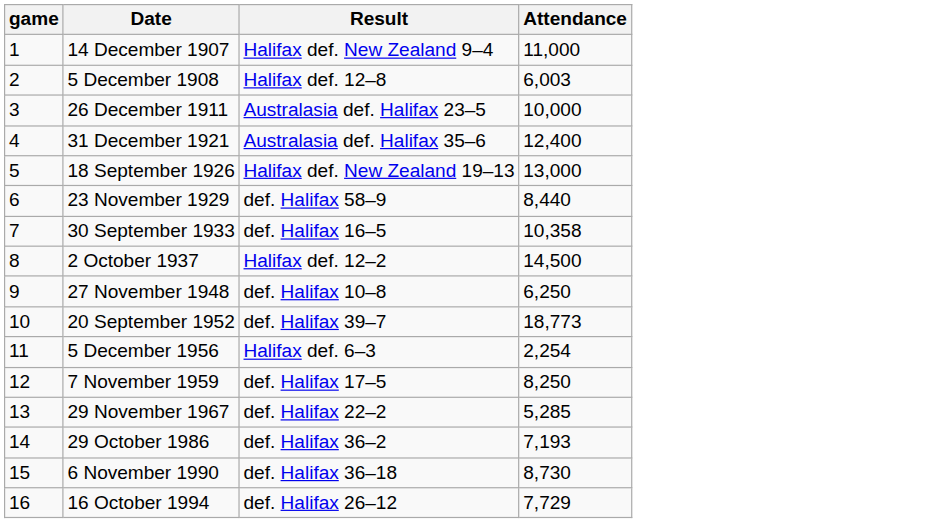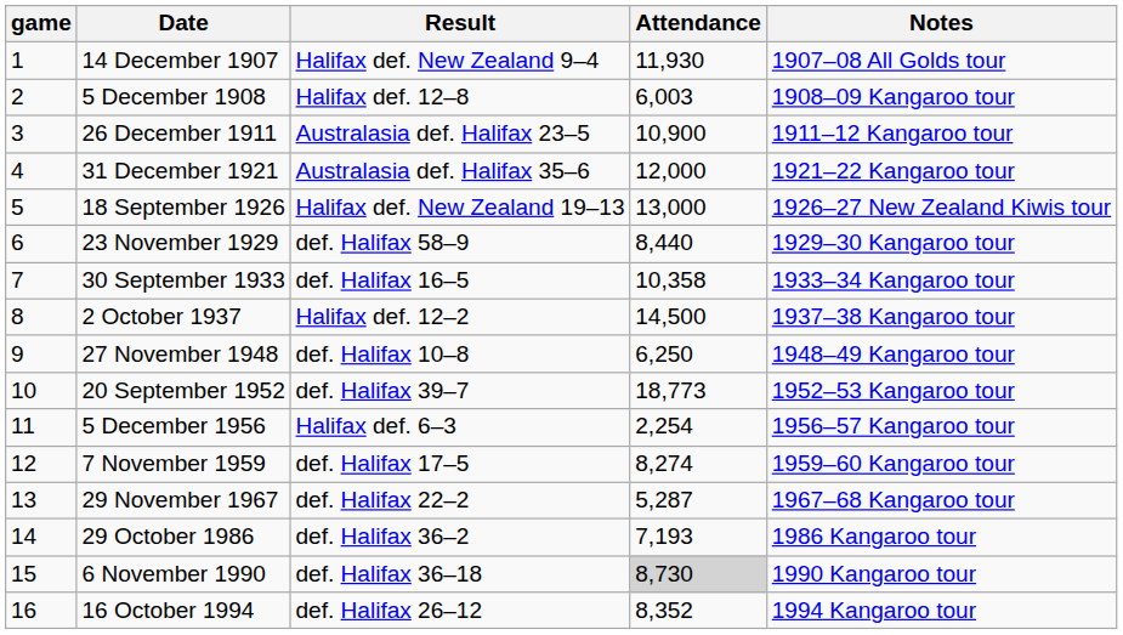+ column: Notes | 1907–08 All Golds tour | 1908–09 Kangaroo tour | 1911–12 Kangaroo tour | 1921–22 Kangaroo tour | 1926–27 New Zealand Kiwis tour | 1929–30 Kangaroo tour | 1933–34 Kangaroo tour | 1937–38 Kangaroo tour | 1948–49 Kangaroo tour | 1952–53 Kangaroo tour | 1956–57 Kangaroo tour | 1959–60 Kangaroo tour | 1967–68 Kangaroo tour | 1986 Kangaroo tour | 1990 Kangaroo tour | 1994 Kangaroo tour
14 December 1907 | Attendance: 11,000 -> 11,930
26 December 1911 | Attendance: 10,000 -> 10,900
31 December 1921 | Attendance: 12,400 -> 12,000
7 November 1959 | Attendance: 8,250 -> 8,274
29 November 1967 | Attendance: 5,285 -> 5,287
6 November 1990 | Attendance: no background -> lightgrey background
16 October 1994 | Attendance: 7,729 -> 8,352
